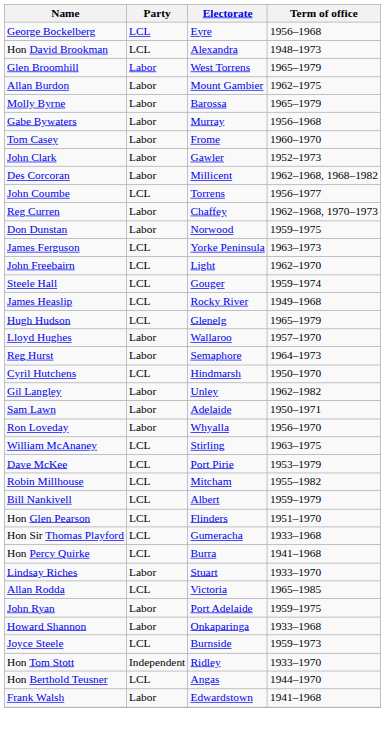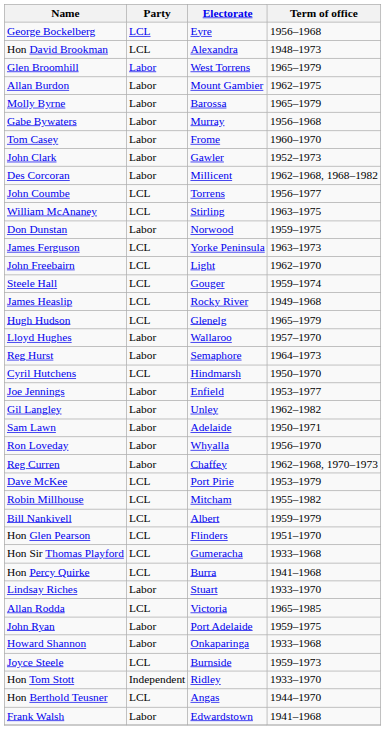rows swapped: Reg Curren <-> William McAnaney
+ row: Joe Jennings | Labor | Enfield | 1953–1977
